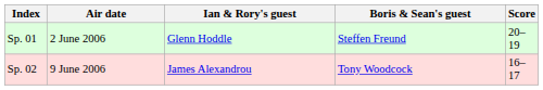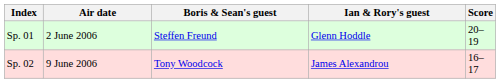columns swapped: Boris & Sean's guest <-> Ian & Rory's guest
